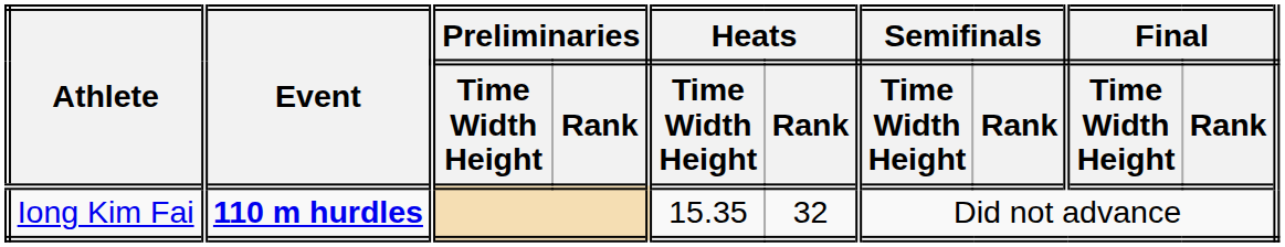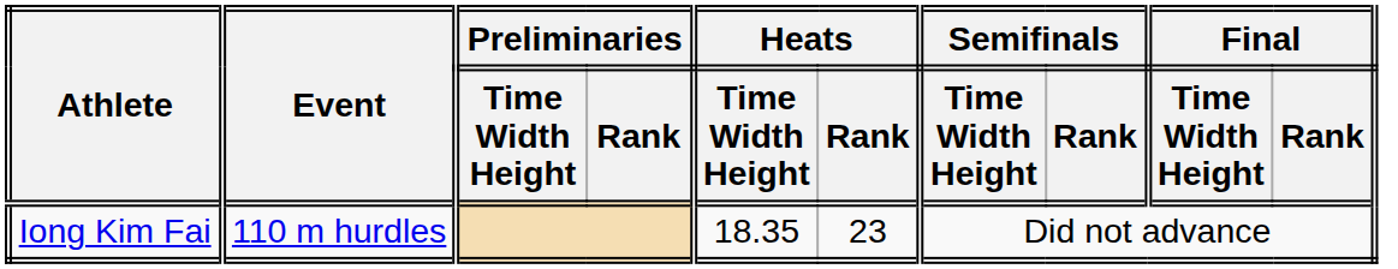Iong Kim Fai | Event: bold -> normal
Iong Kim Fai | Heats / Time Width Height: 15.35 -> 18.35
Iong Kim Fai | Heats / Rank: 32 -> 23
